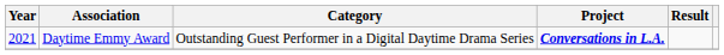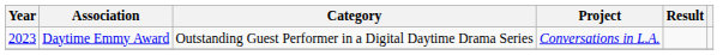Daytime Emmy Award | Year: 2021 -> 2023
Daytime Emmy Award | Project: bold -> normal
